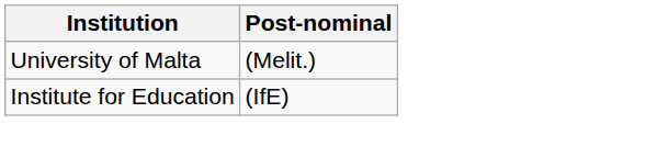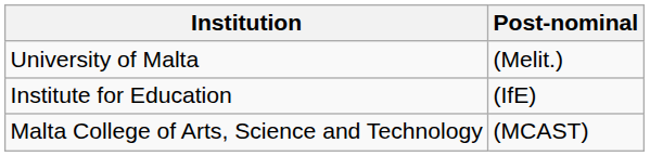+ row: Malta College of Arts, Science and Technology | (MCAST)
